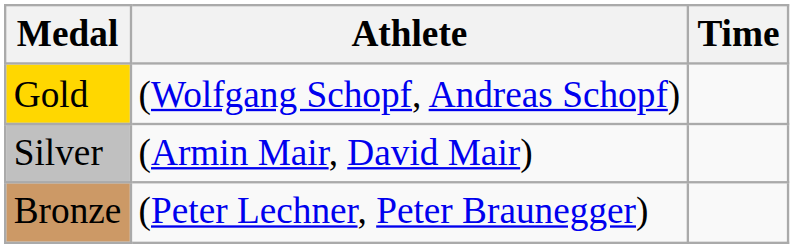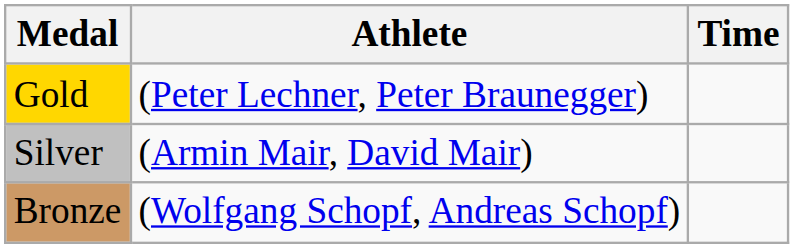Gold | Athlete: (Wolfgang Schopf, Andreas Schopf) -> (Peter Lechner, Peter Braunegger)
Bronze | Athlete: (Peter Lechner, Peter Braunegger) -> (Wolfgang Schopf, Andreas Schopf)
